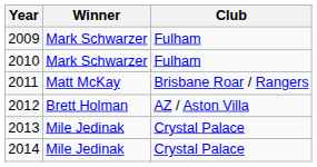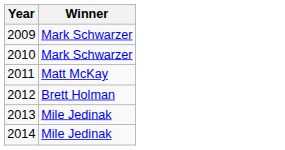- column: Club | Fulham | Fulham | Brisbane Roar / Rangers | AZ / Aston Villa | Crystal Palace | Crystal Palace
